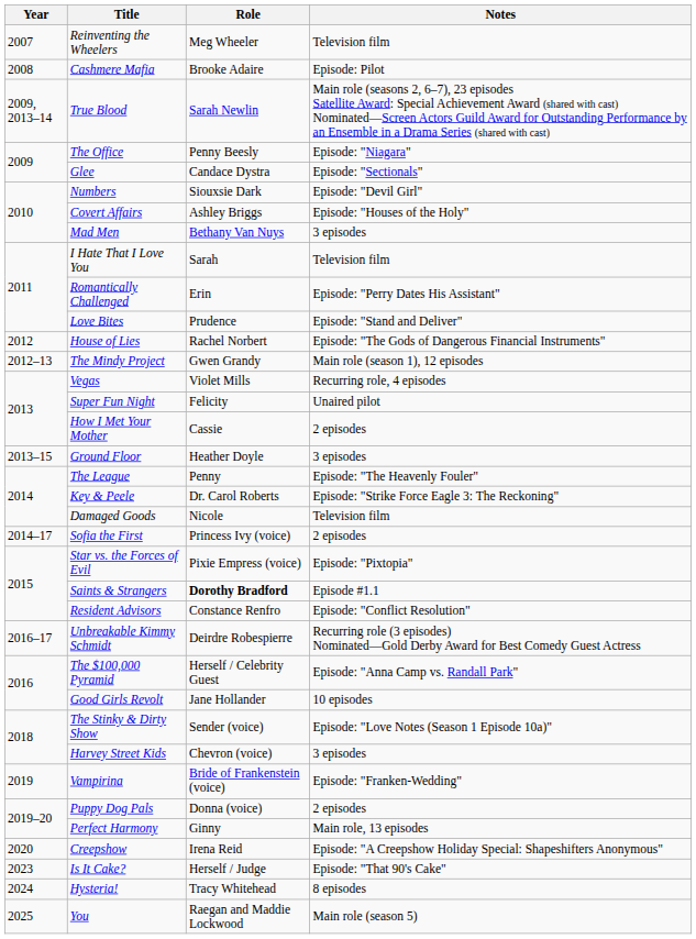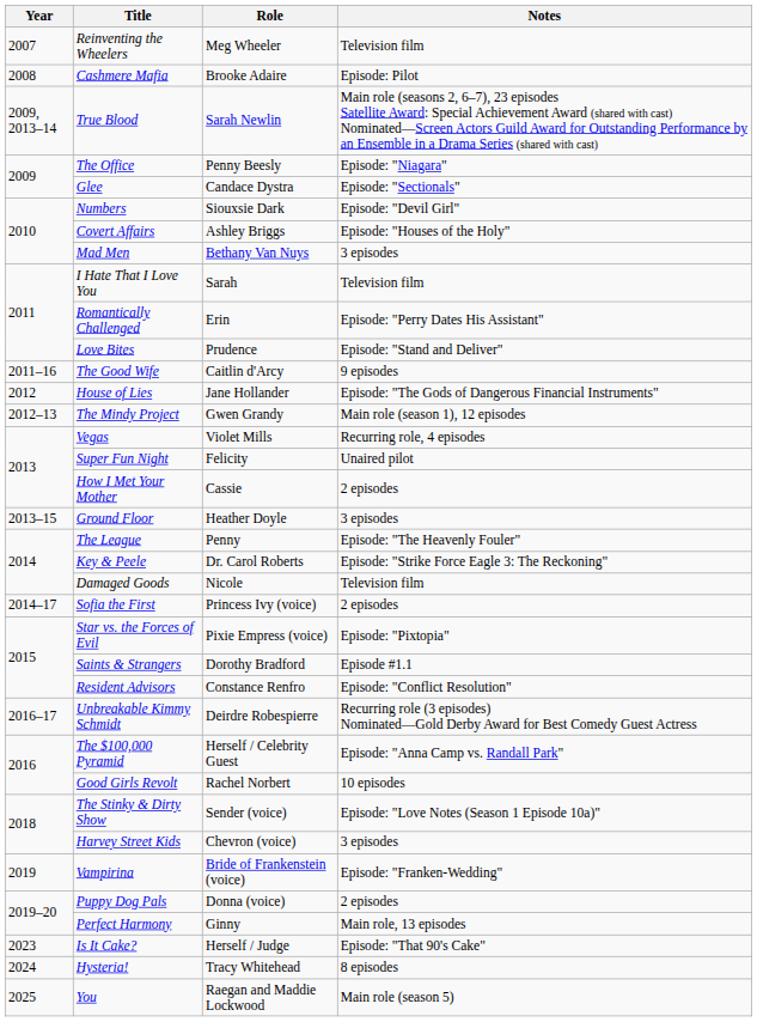+ row: 2011–16 | The Good Wife | Caitlin d'Arcy | 9 episodes
House of Lies | Role: Rachel Norbert -> Jane Hollander
Saints & Strangers | Role: bold -> normal
Good Girls Revolt | Role: Jane Hollander -> Rachel Norbert
- row: 2020 | Creepshow | Irena Reid | Episode: "A Creepshow Holiday Special: Shapeshifters Anonymous"
